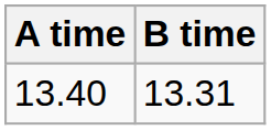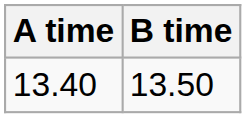13.40 | B time: 13.31 -> 13.50
